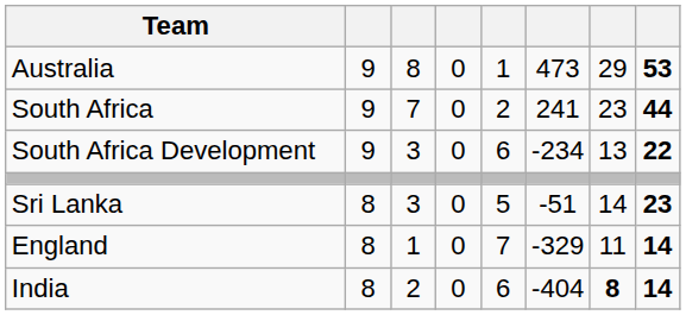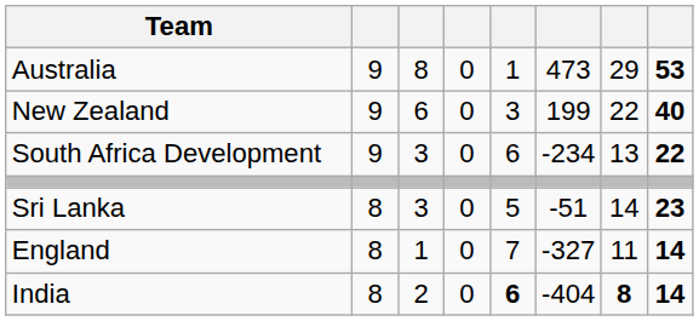- row: South Africa | 9 | 7 | 0 | 2 | 241 | 23 | 44
+ row: New Zealand | 9 | 6 | 0 | 3 | 199 | 22 | 40
England | column 6: -329 -> -327
India | column 5: normal -> bold
